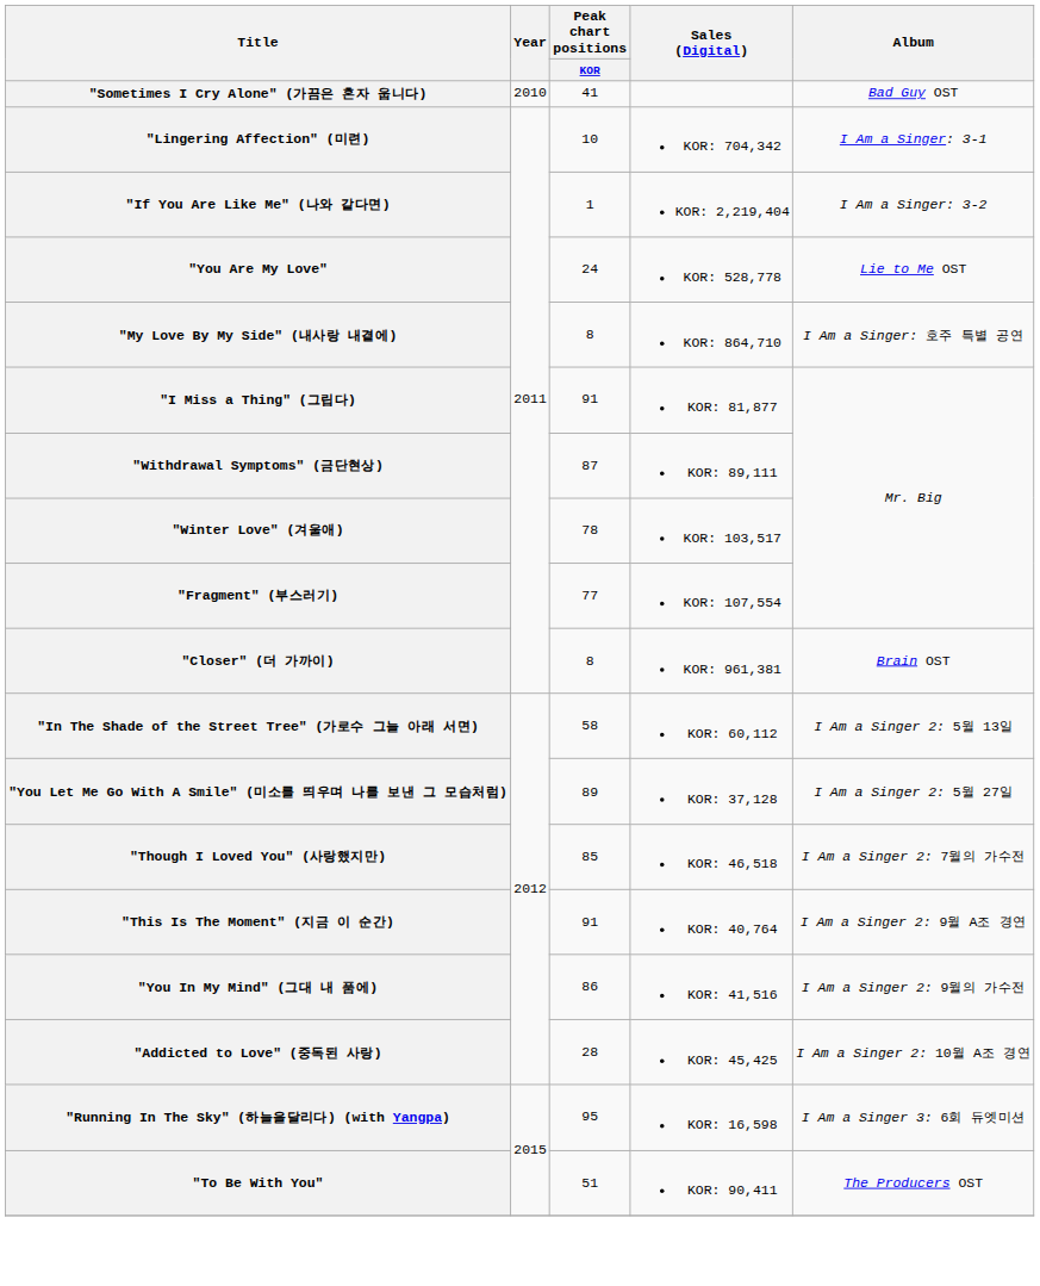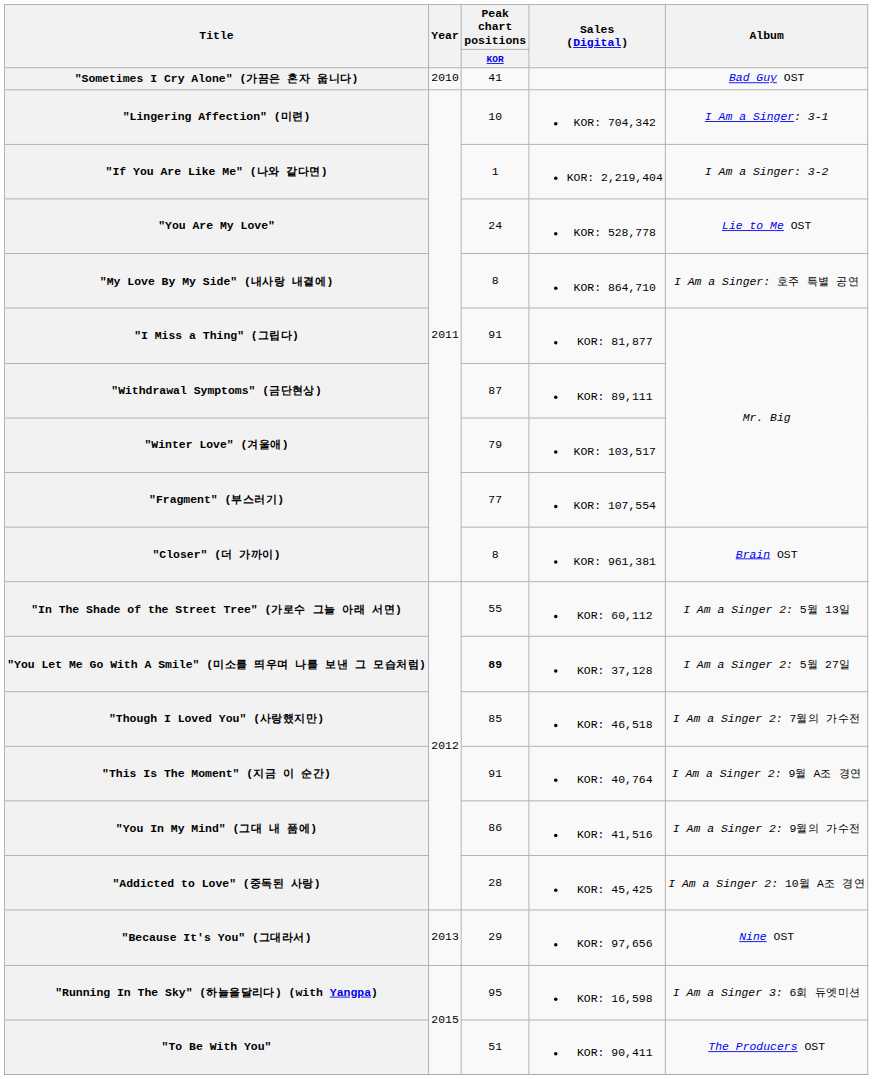"Winter Love" (겨울애) | Peak chart positions / KOR: 78 -> 79
"In The Shade of the Street Tree" (가로수 그늘 아래 서면) | Peak chart positions / KOR: 58 -> 55
"You Let Me Go With A Smile" (미소를 띄우며 나를 보낸 그 모습처럼) | Peak chart positions / KOR: normal -> bold
+ row: "Because It's You" (그대라서) | 2013 | 29 | KOR: 97,656 | Nine OST
